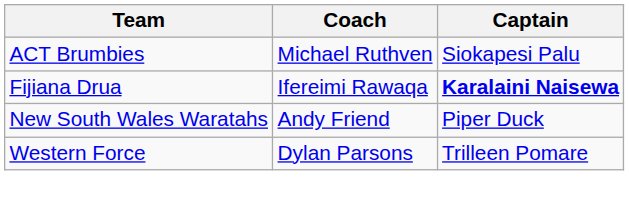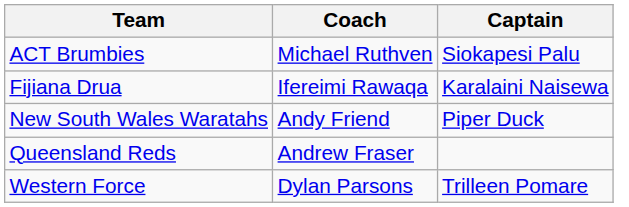Fijiana Drua | Captain: bold -> normal
+ row: Queensland Reds | Andrew Fraser
